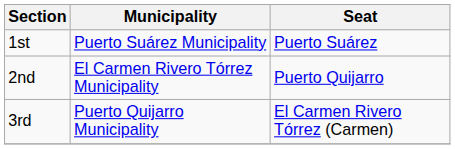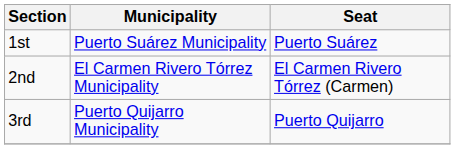2nd | Seat: Puerto Quijarro -> El Carmen Rivero Tórrez (Carmen)
3rd | Seat: El Carmen Rivero Tórrez (Carmen) -> Puerto Quijarro
